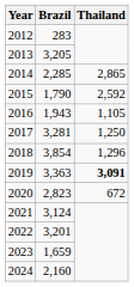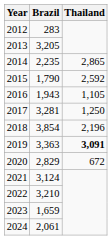2014 | Brazil: 2,285 -> 2,235
2018 | Thailand: 1,296 -> 2,196
2020 | Brazil: 2,823 -> 2,829
2022 | Brazil: 3,201 -> 3,210
2024 | Brazil: 2,160 -> 2,061
